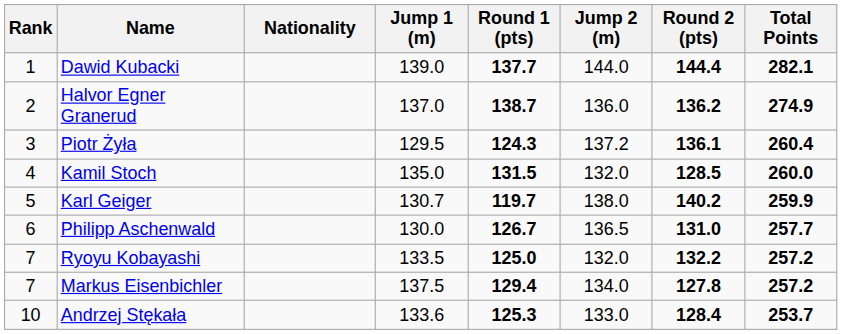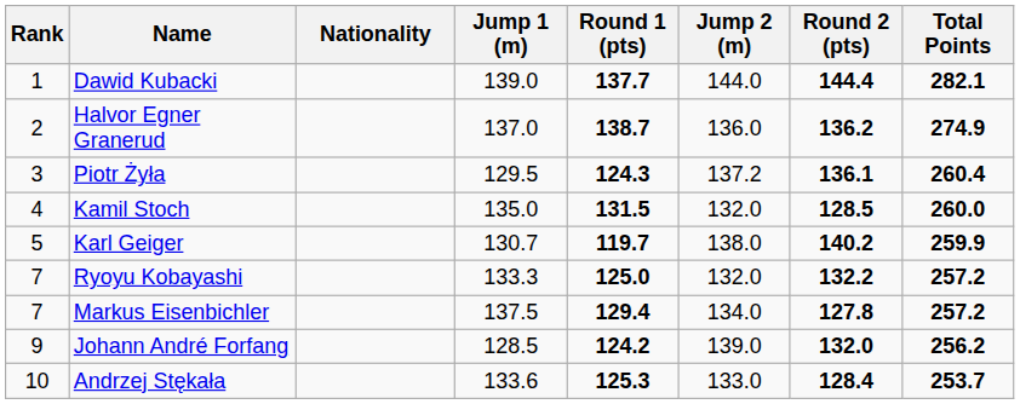- row: 6 | Philipp Aschenwald | 130.0 | 126.7 | 136.5 | 131.0 | 257.7
Ryoyu Kobayashi | Jump 1 (m): 133.5 -> 133.3
+ row: 9 | Johann André Forfang | 128.5 | 124.2 | 139.0 | 132.0 | 256.2
